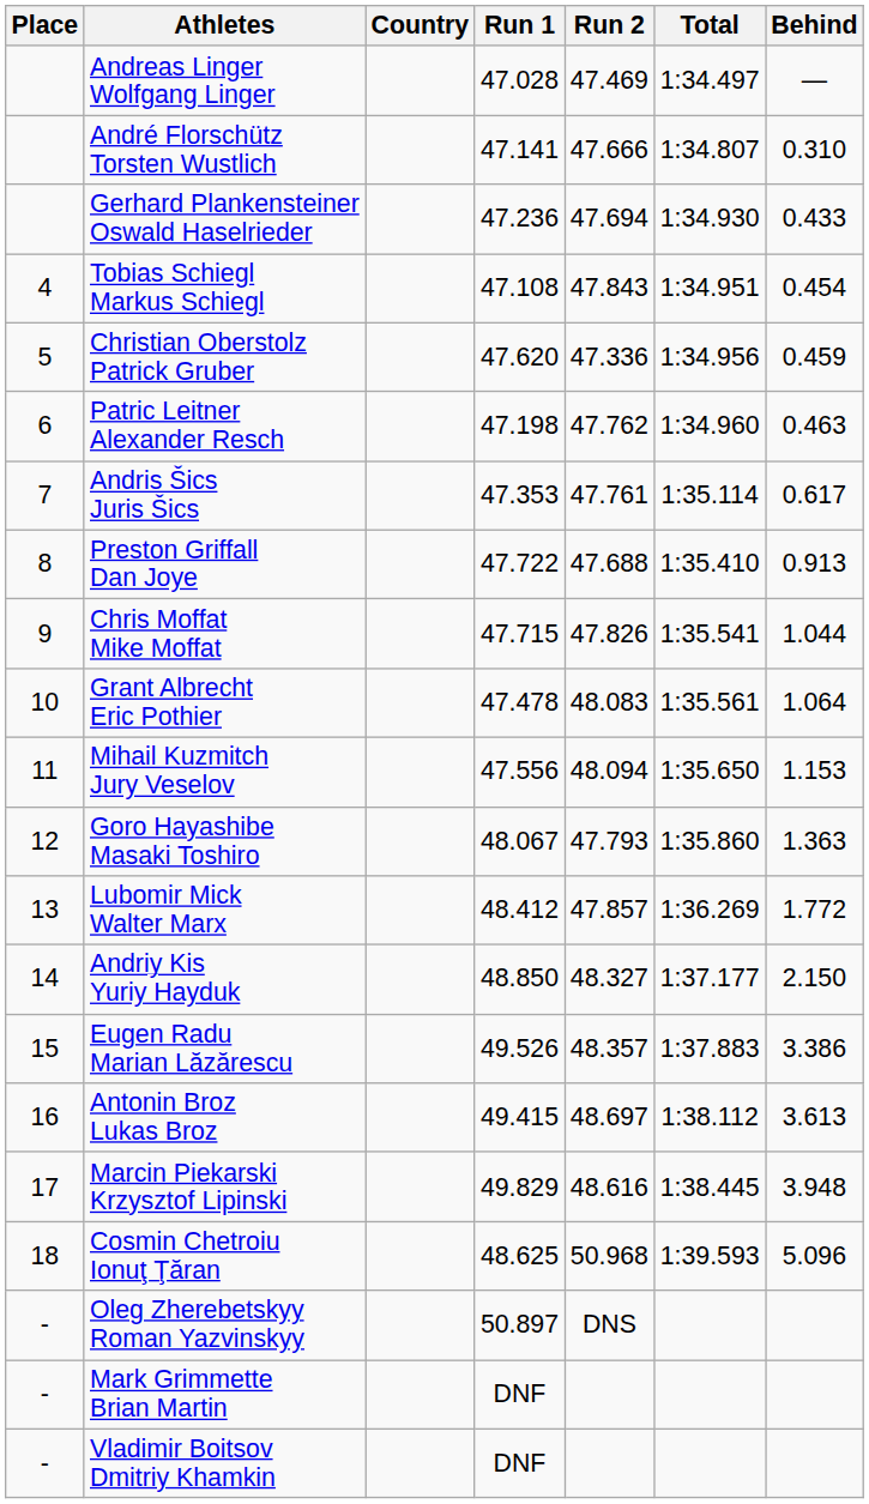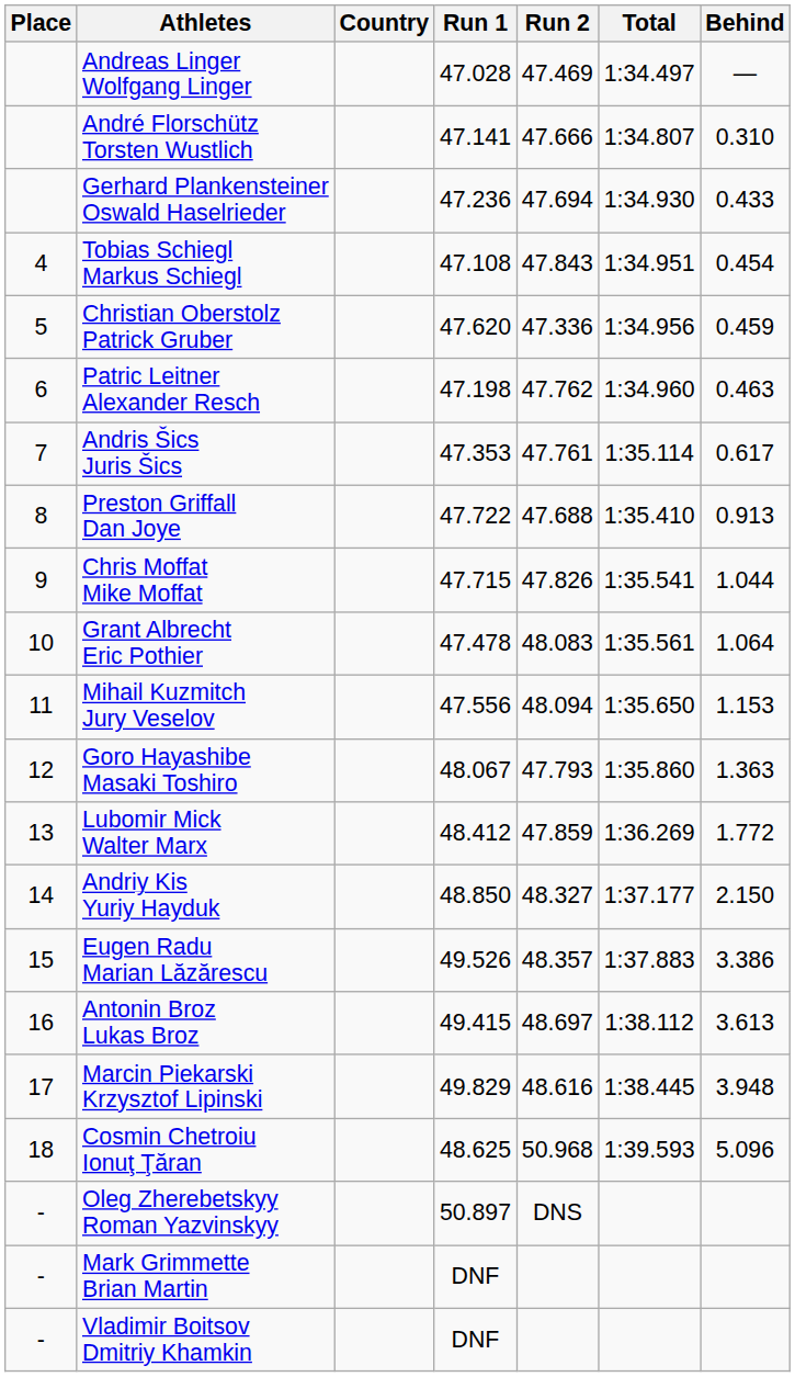Lubomir Mick Walter Marx | Run 2: 47.857 -> 47.859
